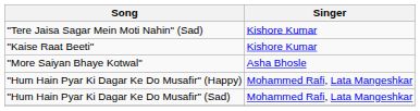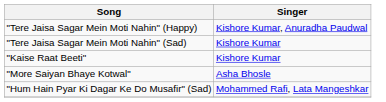+ row: "Tere Jaisa Sagar Mein Moti Nahin" (Happy) | Kishore Kumar, Anuradha Paudwal
- row: "Hum Hain Pyar Ki Dagar Ke Do Musafir" (Happy) | Mohammed Rafi, Lata Mangeshkar
